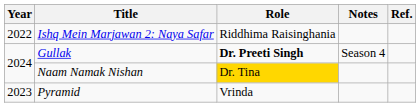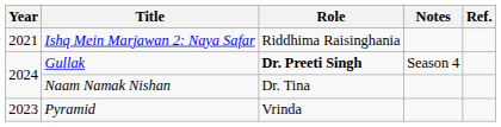Ishq Mein Marjawan 2: Naya Safar | Year: 2022 -> 2021
Naam Namak Nishan | Role: gold background -> no background
